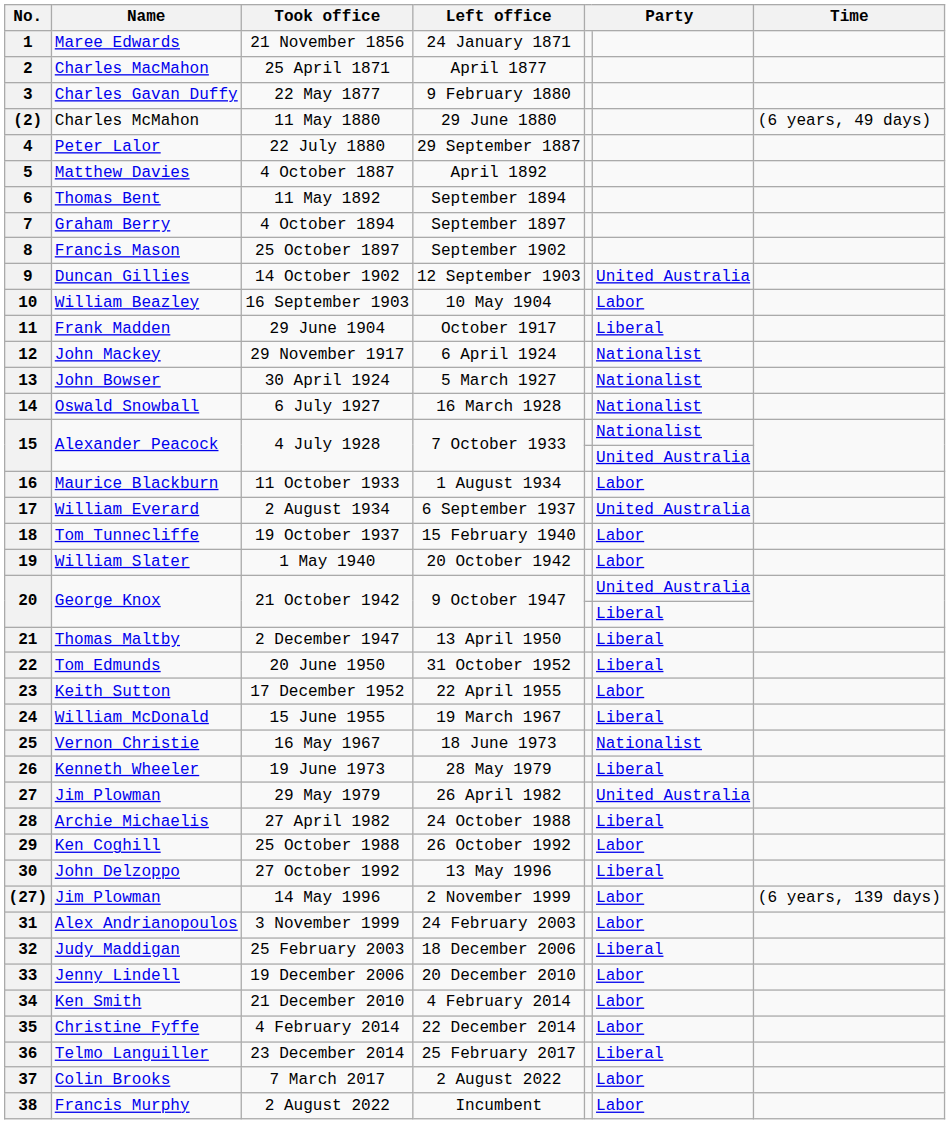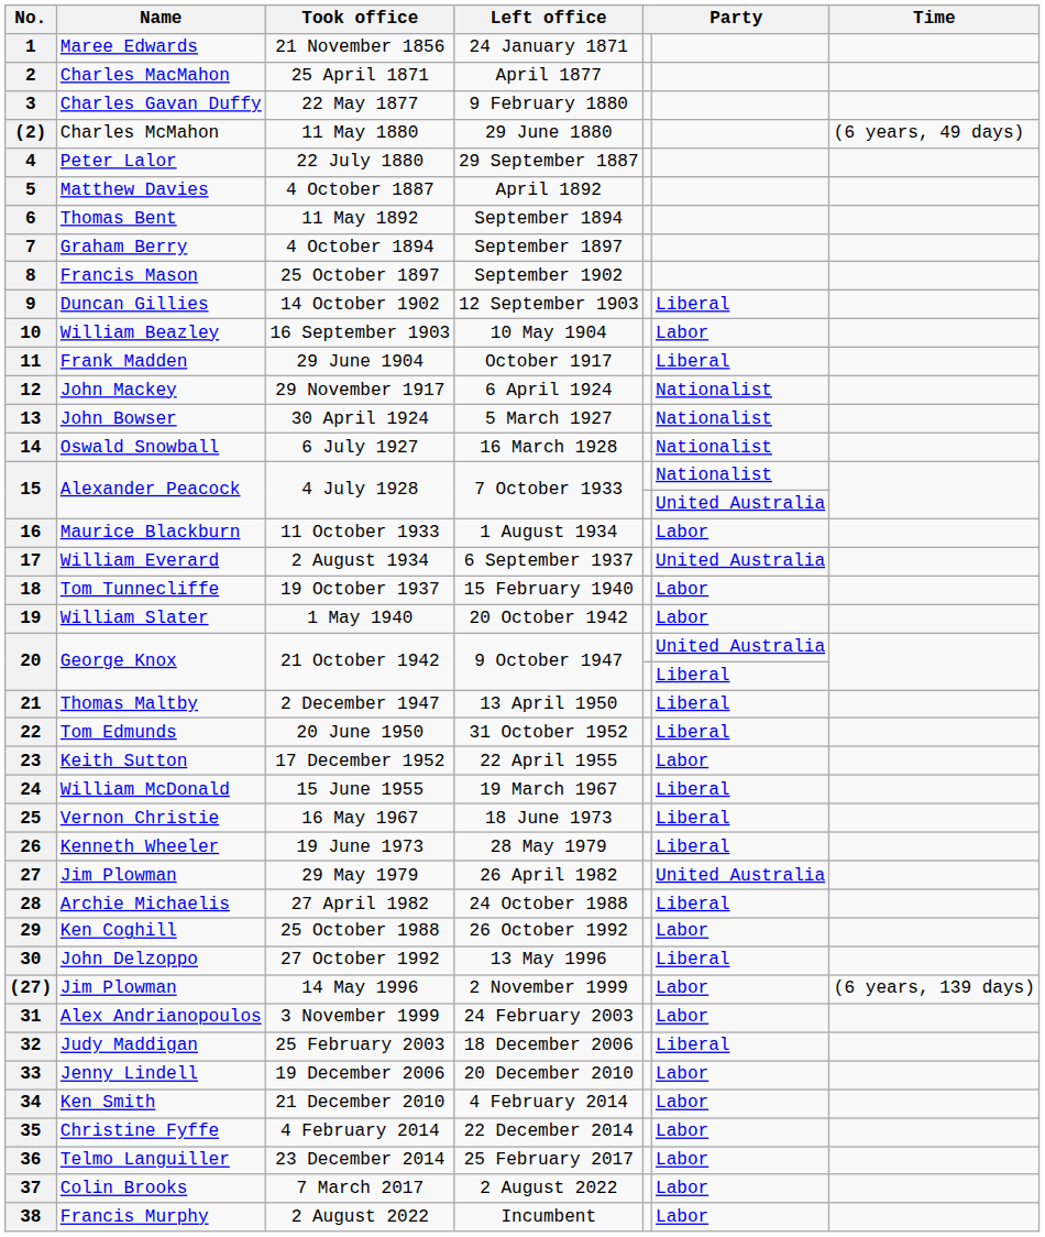9 | column 6: United Australia -> Liberal
25 | column 6: Nationalist -> Liberal
36 | column 6: Liberal -> Labor
